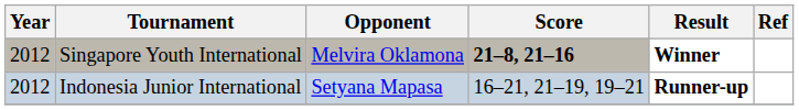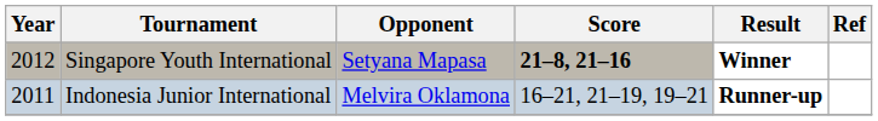Singapore Youth International | Opponent: Melvira Oklamona -> Setyana Mapasa
Indonesia Junior International | Year: 2012 -> 2011
Indonesia Junior International | Opponent: Setyana Mapasa -> Melvira Oklamona
